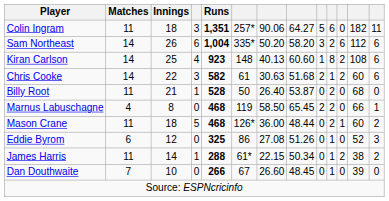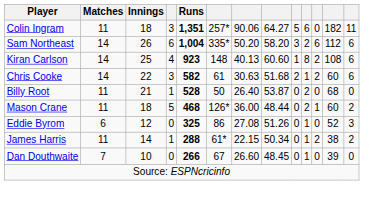- row: Marnus Labuschagne | 4 | 8 | 0 | 468 | 119 | 58.50 | 65.45 | 2 | 2 | 0 | 66 | 1
